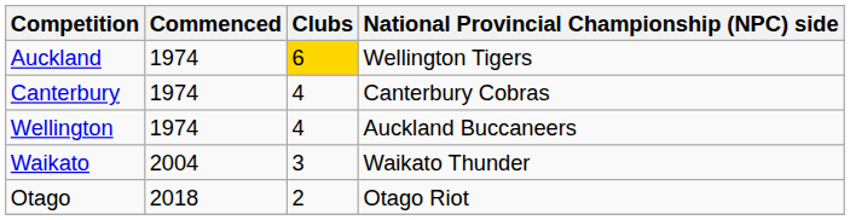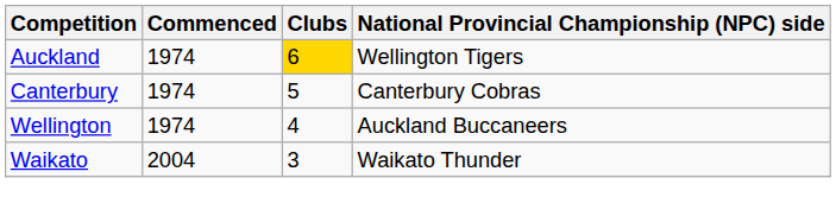Canterbury | Clubs: 4 -> 5
- row: Otago | 2018 | 2 | Otago Riot
